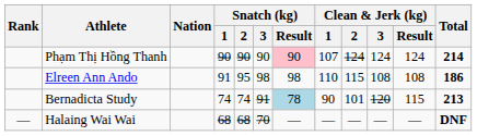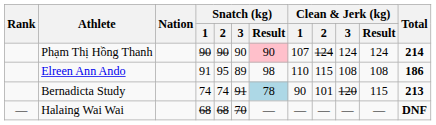Elreen Ann Ando | Snatch (kg) / 3: 98 -> 89
